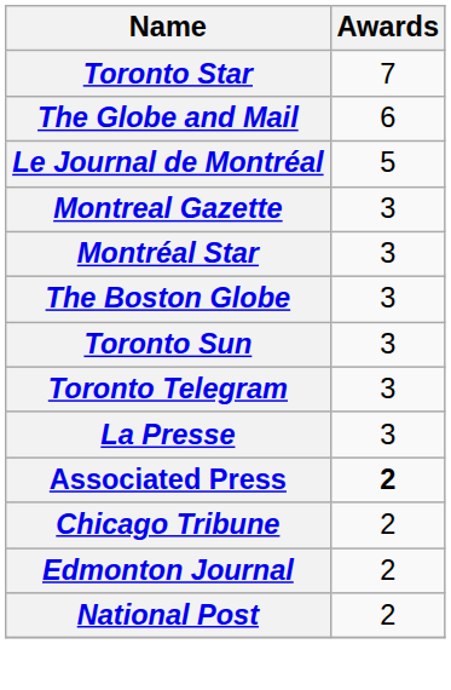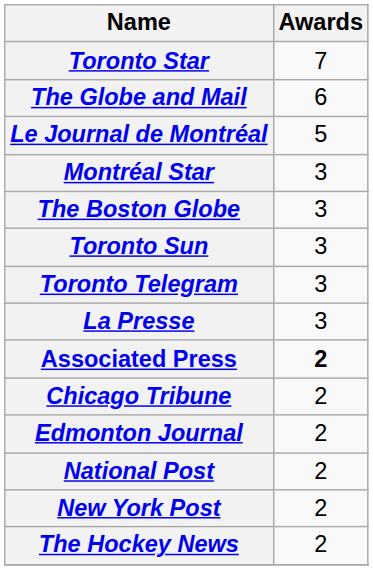- row: Montreal Gazette | 3
+ row: New York Post | 2
+ row: The Hockey News | 2
